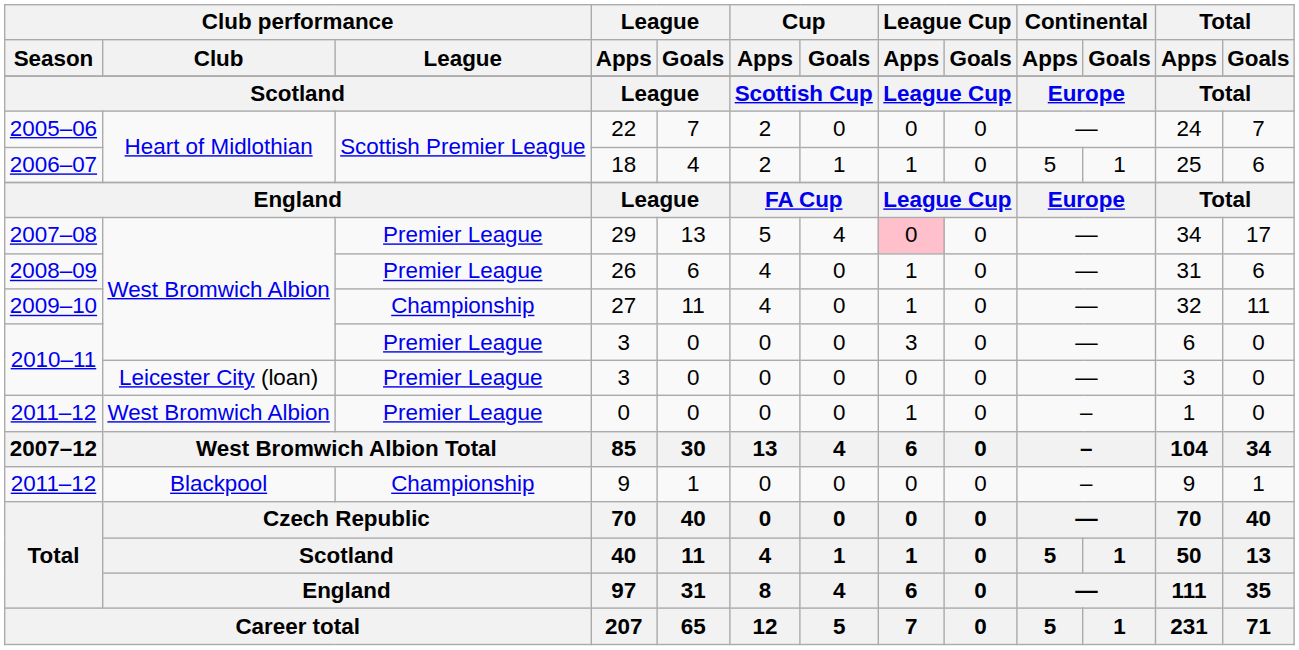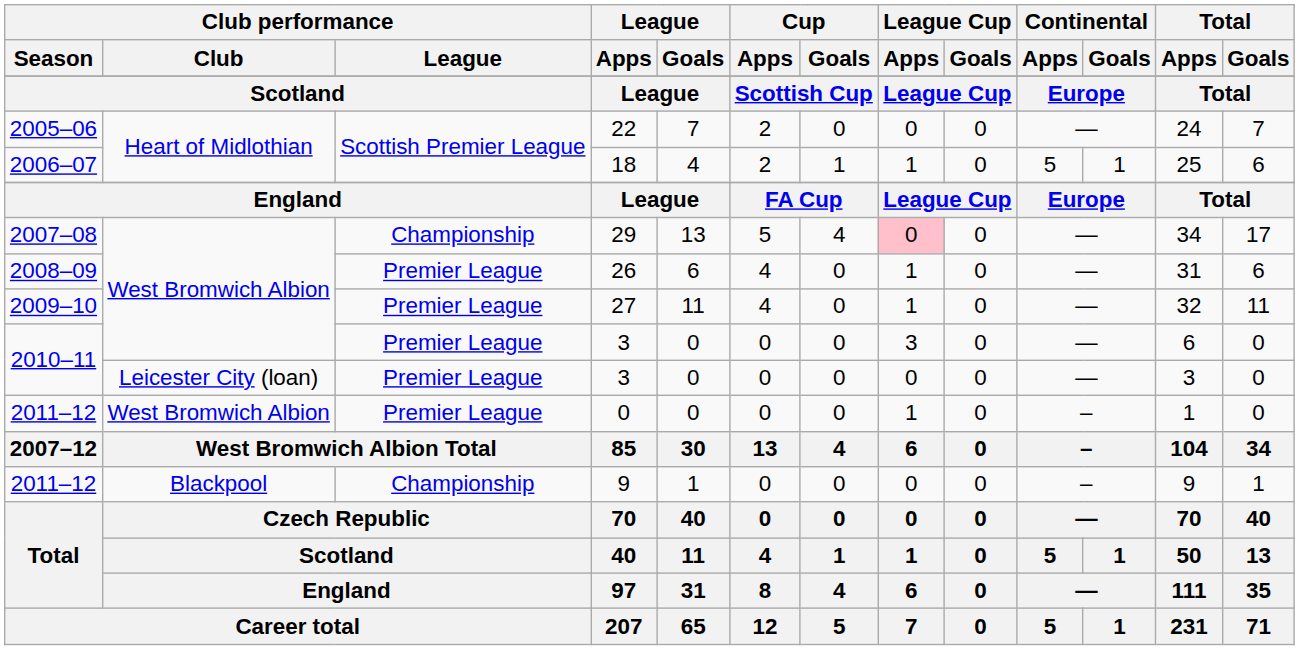29 | Club performance / League: Premier League -> Championship
27 | Club performance / League: Championship -> Premier League
